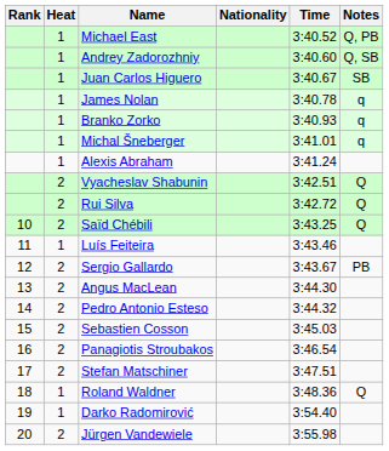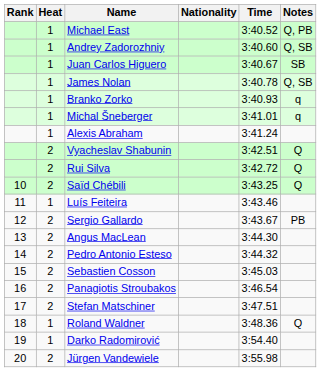James Nolan | Notes: q -> Q, SB
